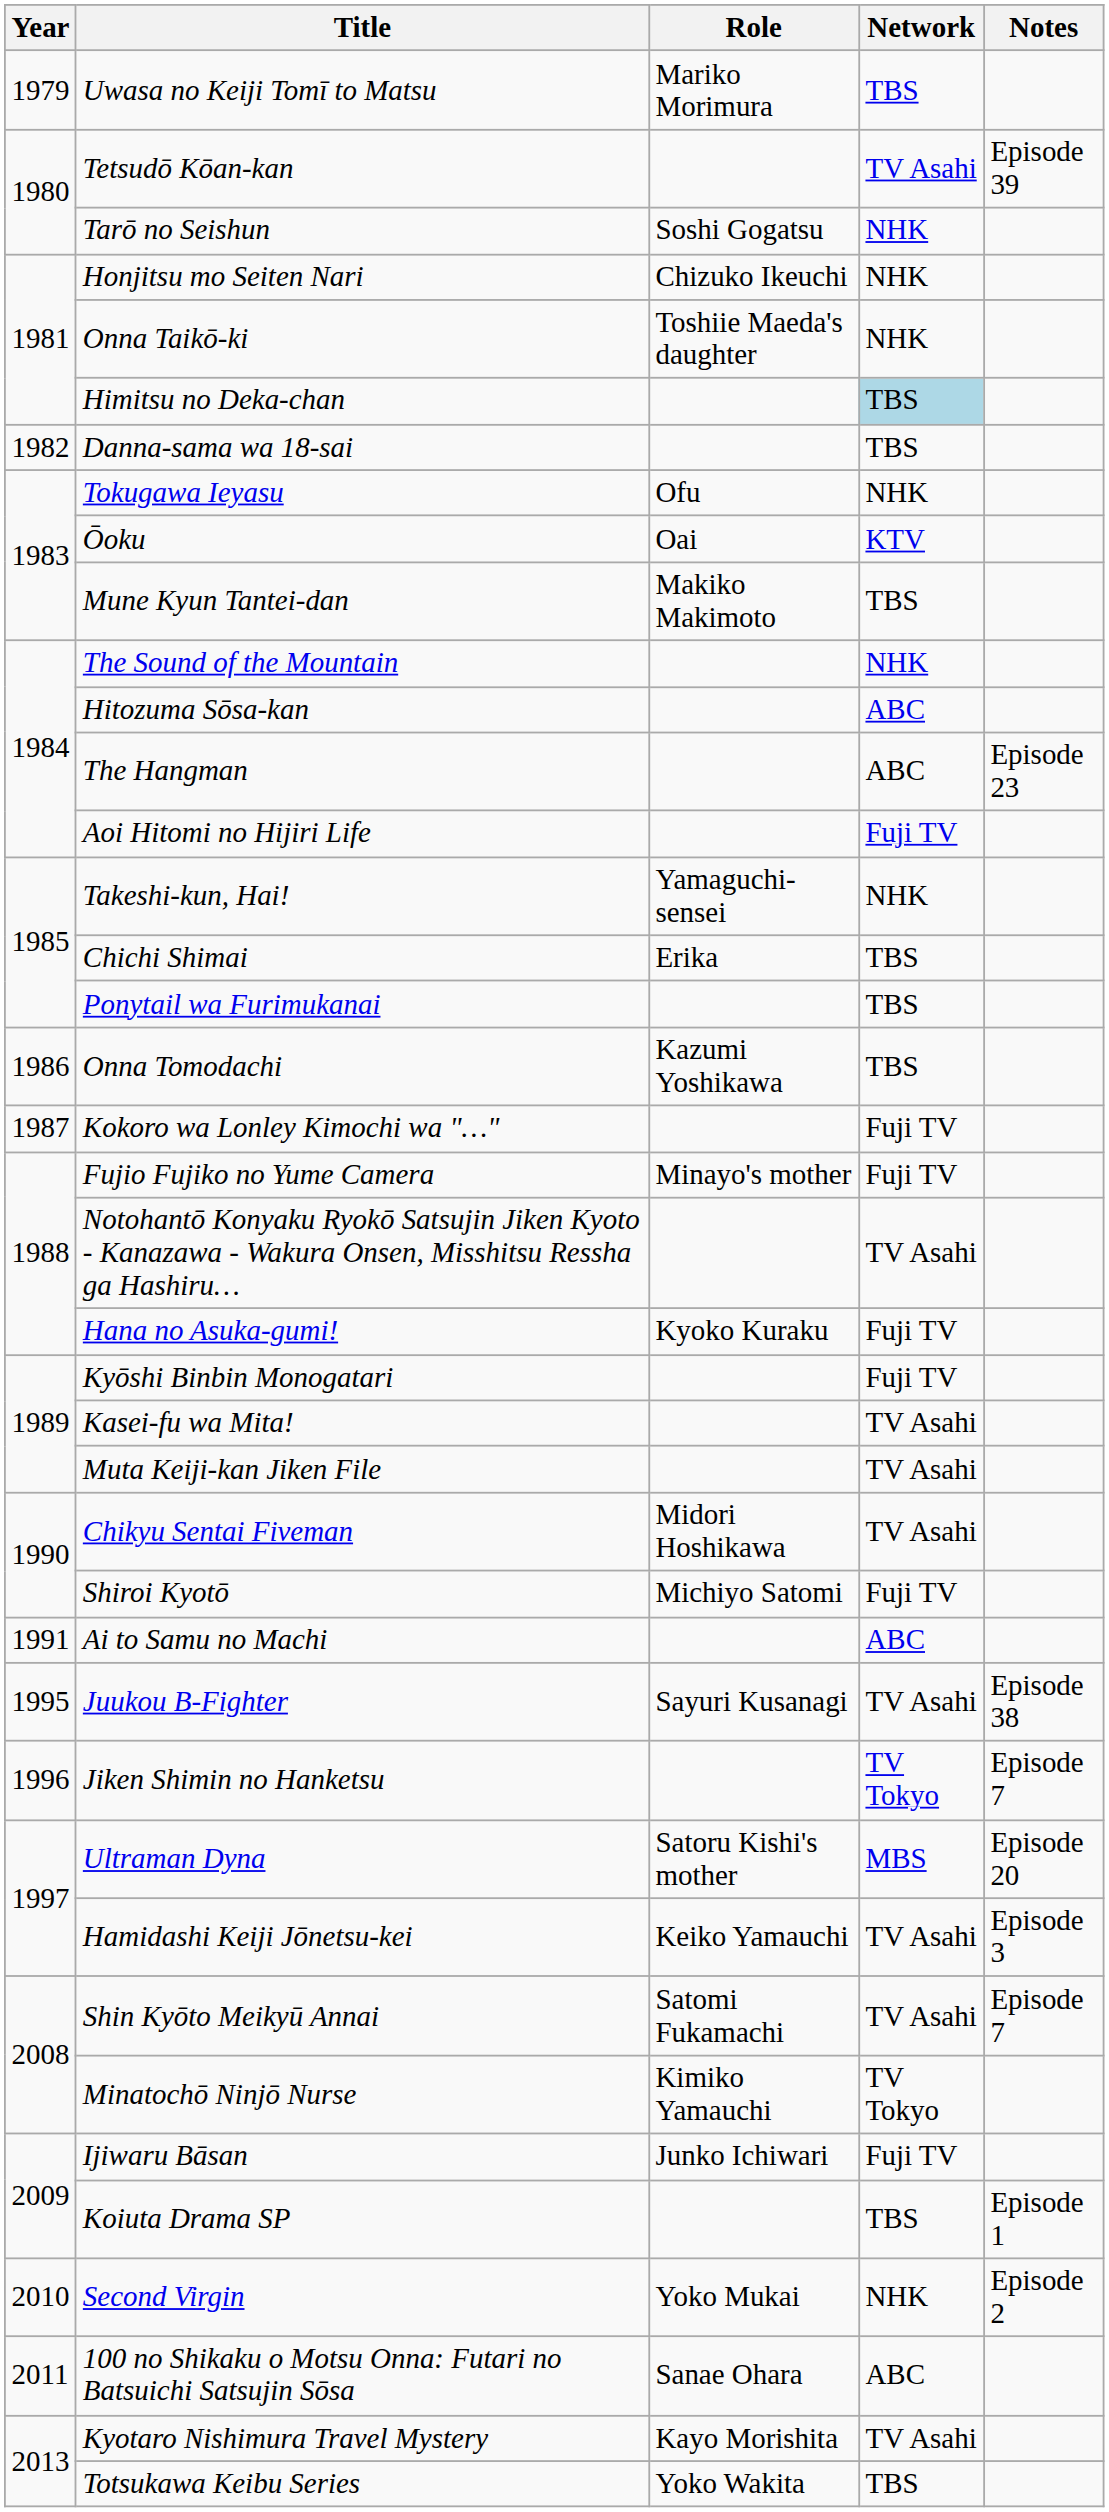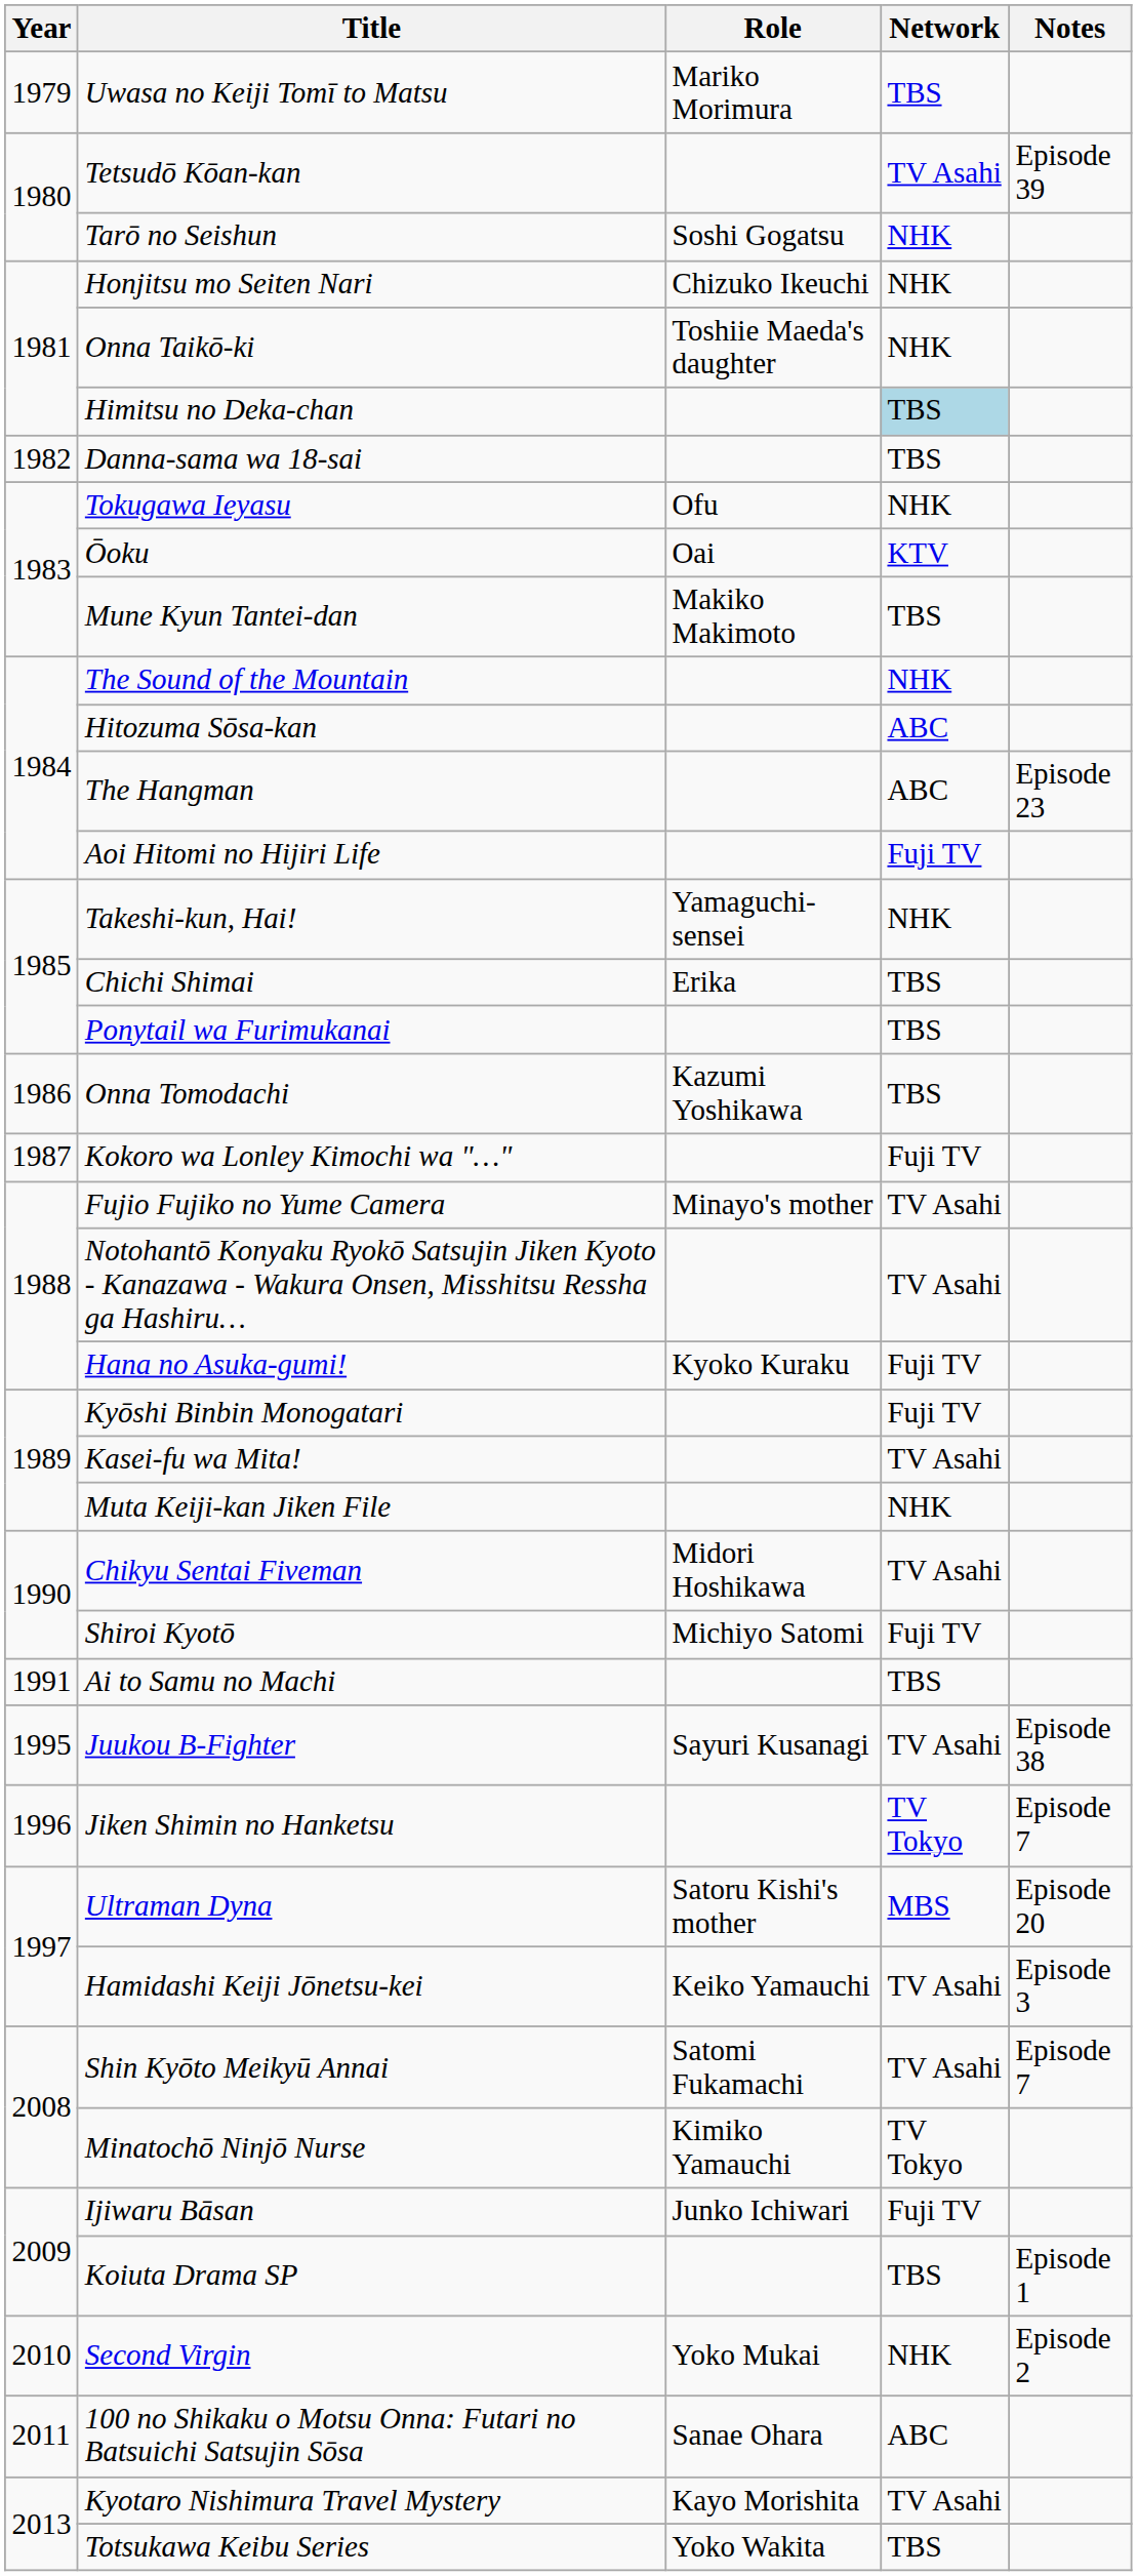Fujio Fujiko no Yume Camera | Network: Fuji TV -> TV Asahi
Muta Keiji-kan Jiken File | Network: TV Asahi -> NHK
Ai to Samu no Machi | Network: ABC -> TBS
